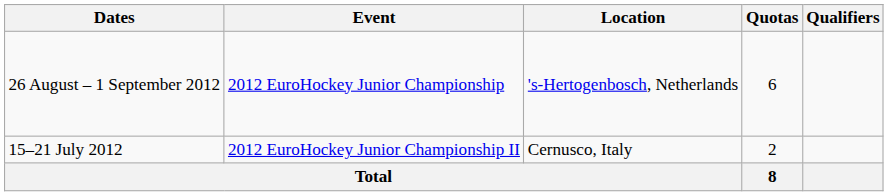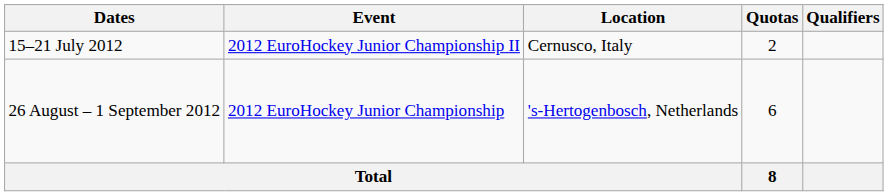rows swapped: 26 August – 1 September 2012 <-> 15–21 July 2012
